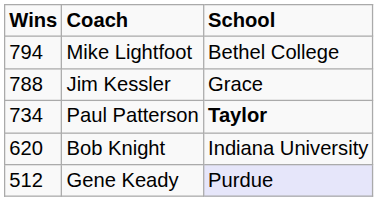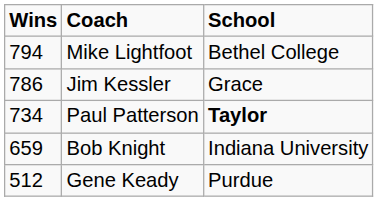Jim Kessler | Wins: 788 -> 786
Bob Knight | Wins: 620 -> 659
Gene Keady | School: lavender background -> no background
